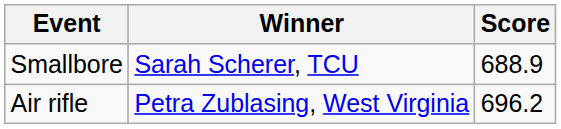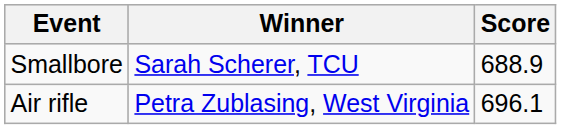Air rifle | Score: 696.2 -> 696.1
